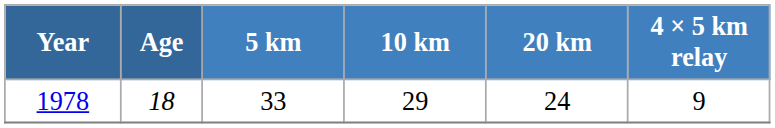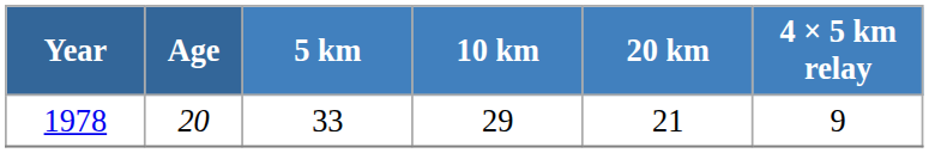1978 | Age: 18 -> 20
1978 | 20 km: 24 -> 21
